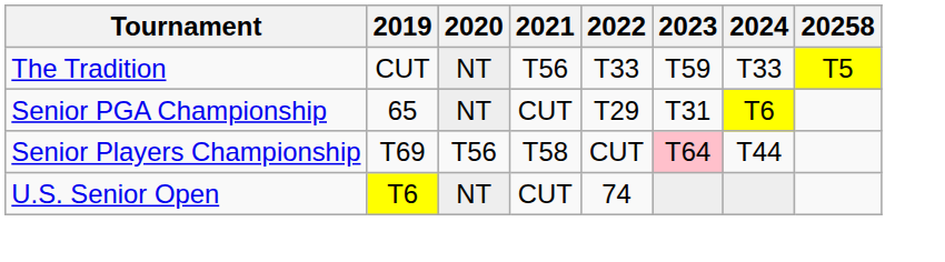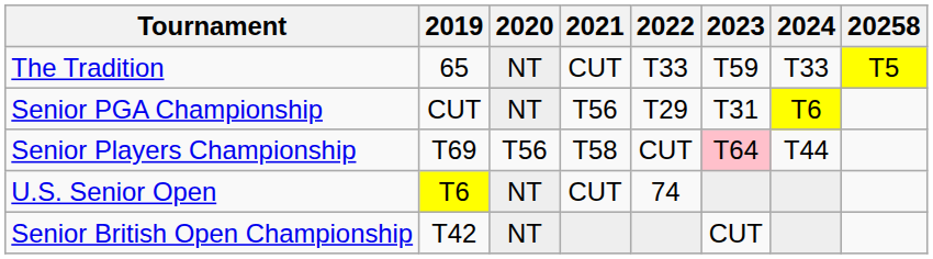The Tradition | 2019: CUT -> 65
The Tradition | 2021: T56 -> CUT
Senior PGA Championship | 2019: 65 -> CUT
Senior PGA Championship | 2021: CUT -> T56
+ row: Senior British Open Championship | T42 | NT | CUT
